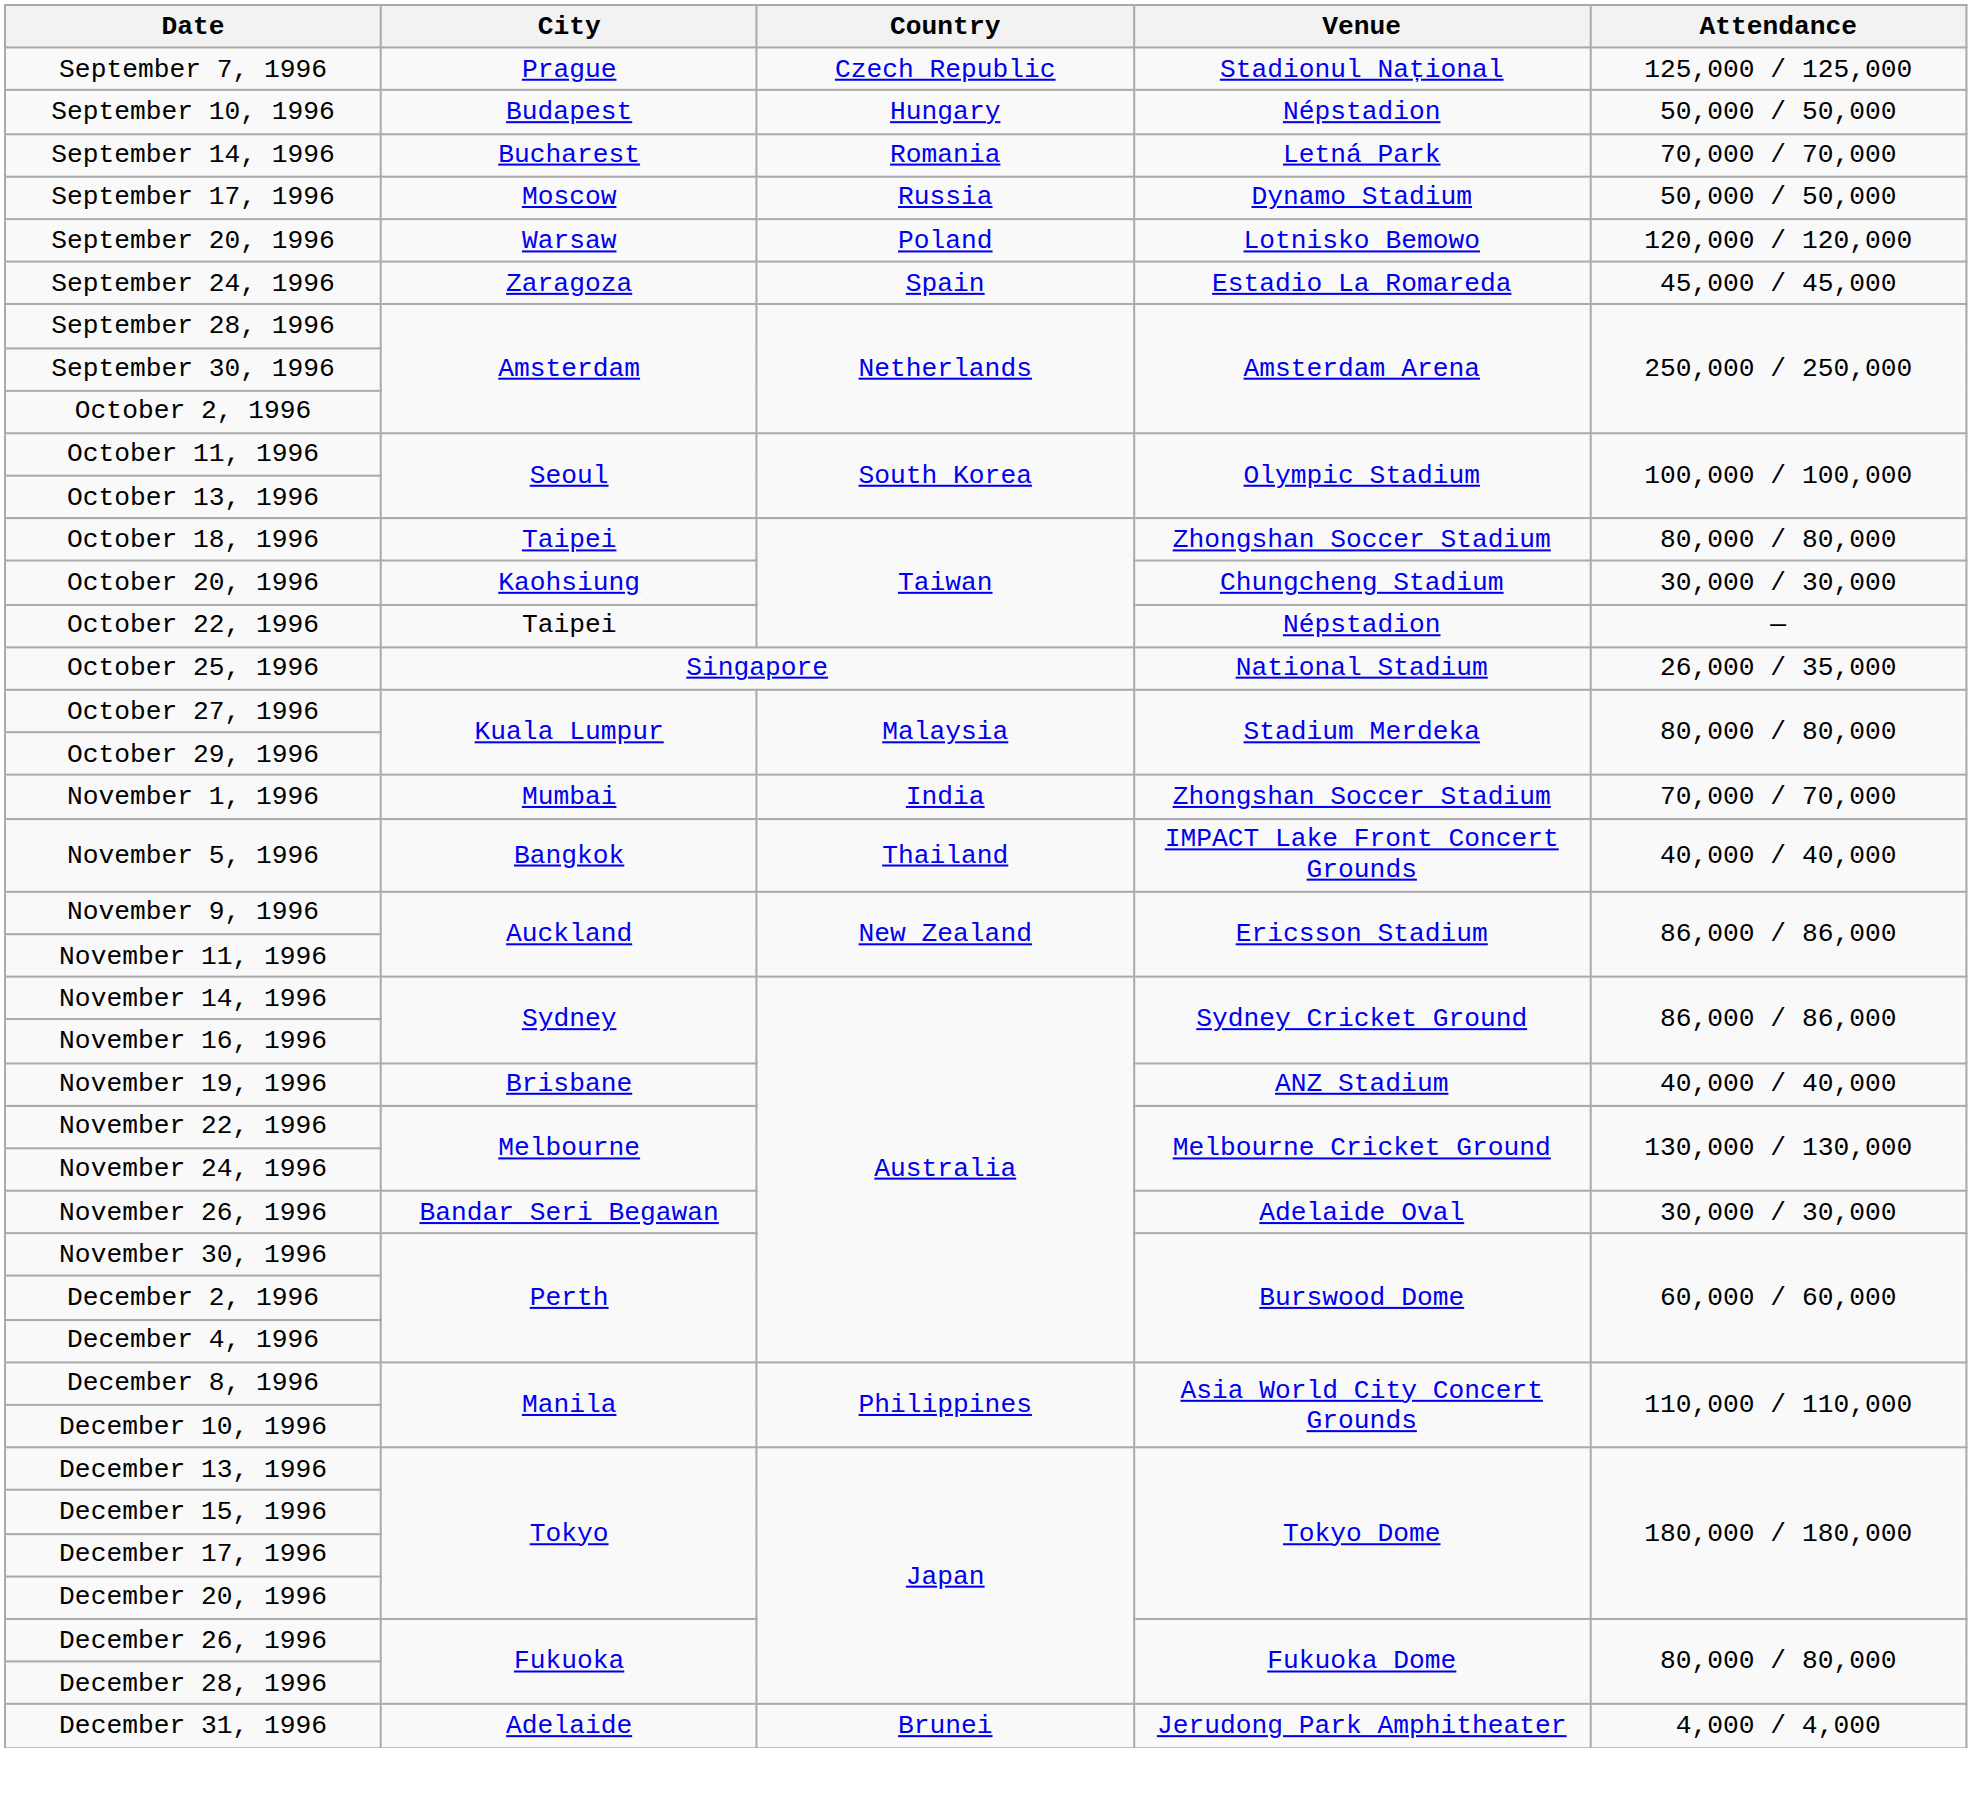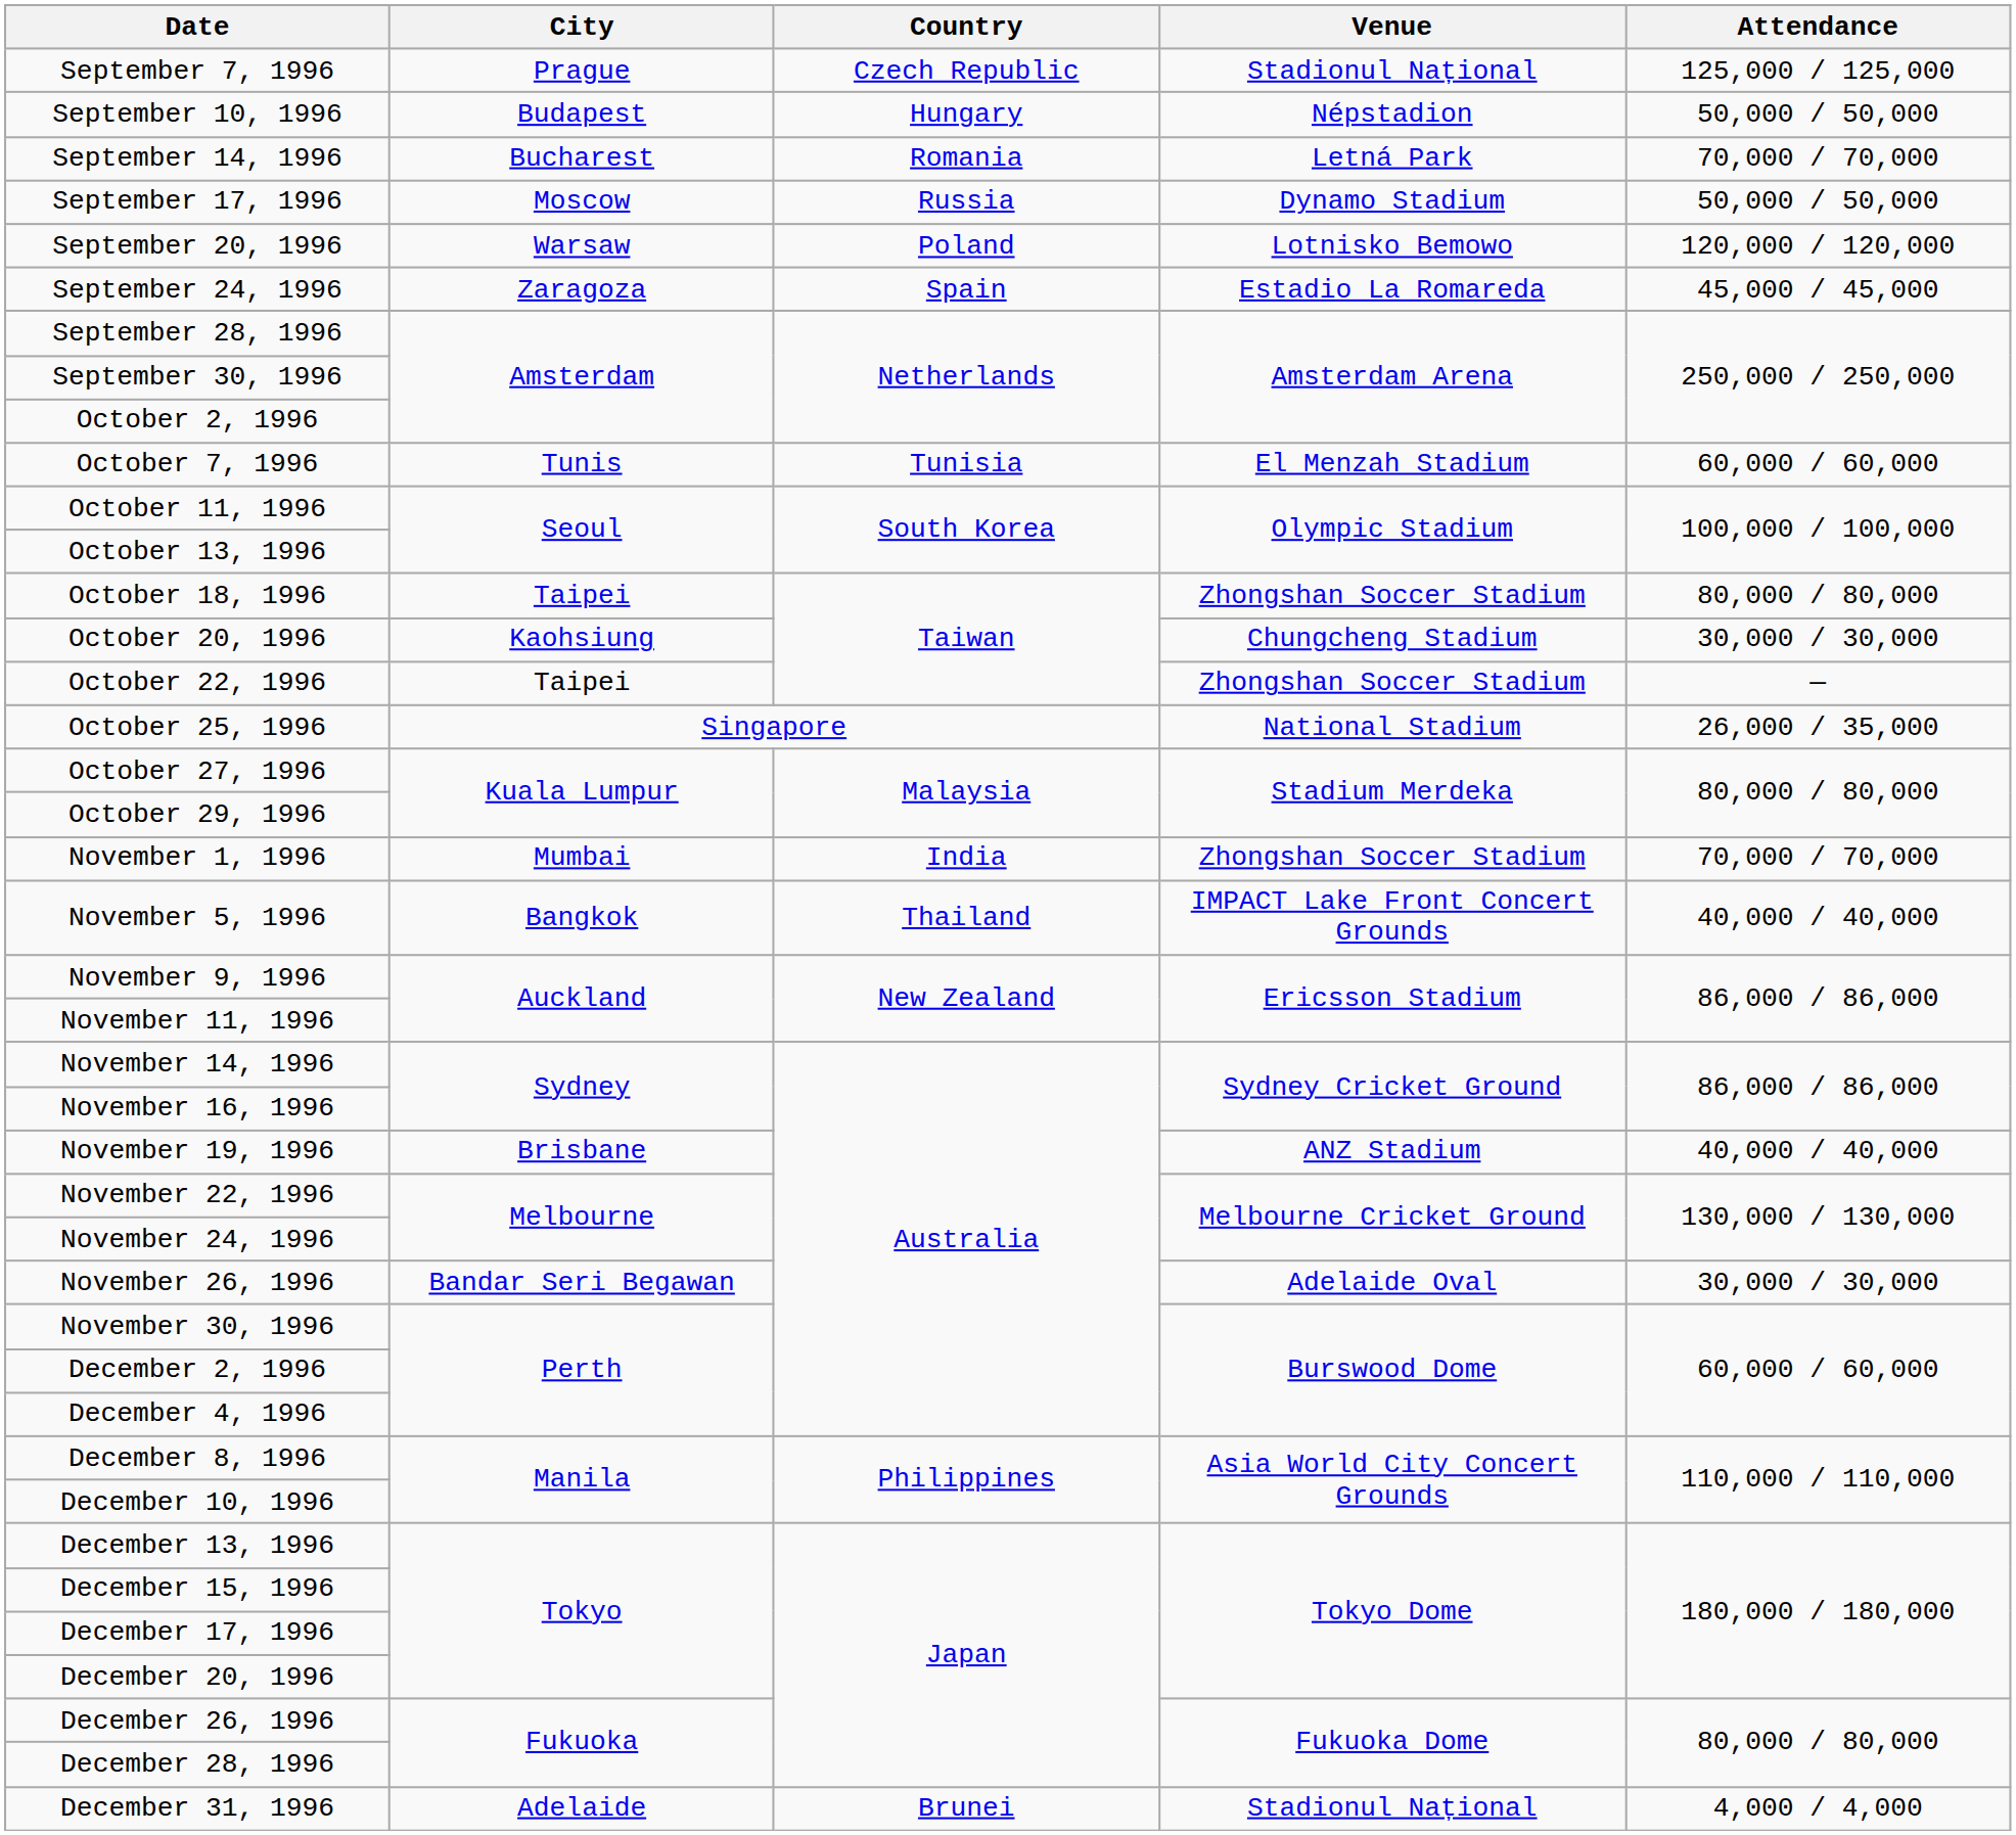+ row: October 7, 1996 | Tunis | Tunisia | El Menzah Stadium | 60,000 / 60,000
October 22, 1996 | Venue: Népstadion -> Zhongshan Soccer Stadium
December 31, 1996 | Venue: Jerudong Park Amphitheater -> Stadionul Național
